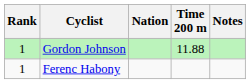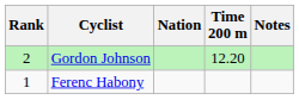Gordon Johnson | Rank: 1 -> 2
Gordon Johnson | Time 200 m: 11.88 -> 12.20
